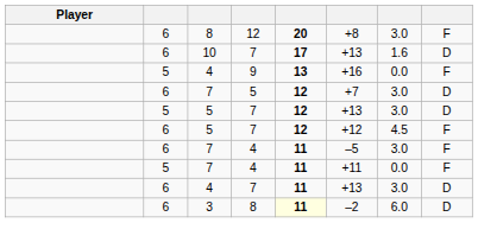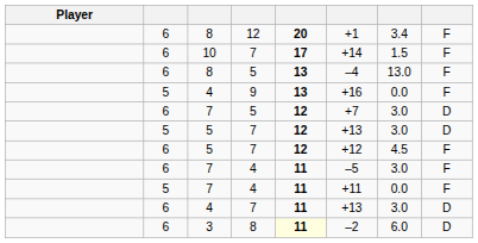8 / 12 | column 6: +8 -> +1
8 / 12 | column 7: 3.0 -> 3.4
10 | column 6: +13 -> +14
10 | column 7: 1.6 -> 1.5
10 | column 8: D -> F
+ row: 6 | 8 | 5 | 13 | –4 | 13.0 | F
